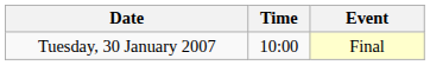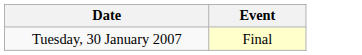- column: Time | 10:00
